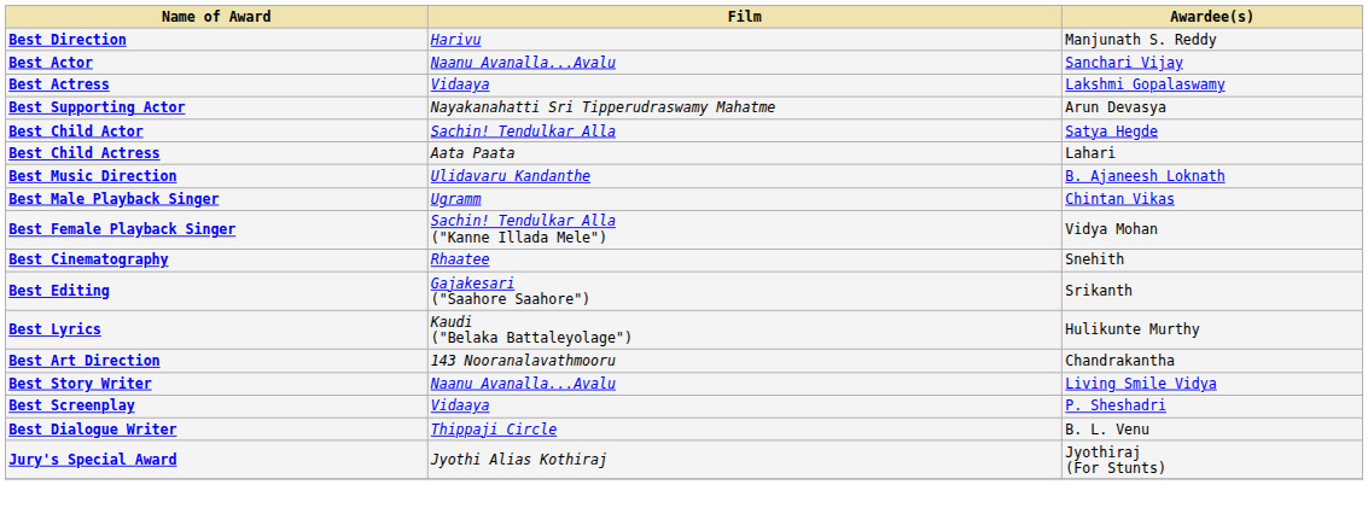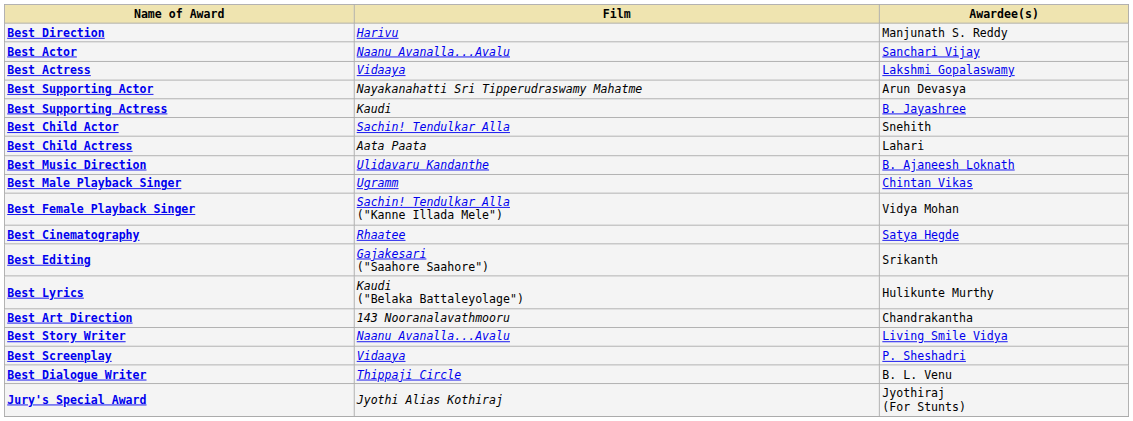+ row: Best Supporting Actress | Kaudi | B. Jayashree
Best Child Actor | Awardee(s): Satya Hegde -> Snehith
Best Cinematography | Awardee(s): Snehith -> Satya Hegde
